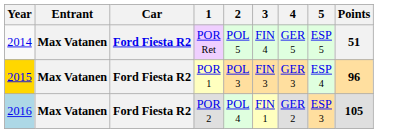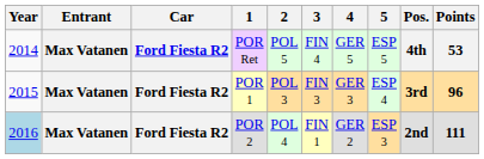+ column: Pos. | 4th | 3rd | 2nd
POR Ret | Points: 51 -> 53
POR 1 | Year: gold background -> no background
POR 2 | Points: 105 -> 111
